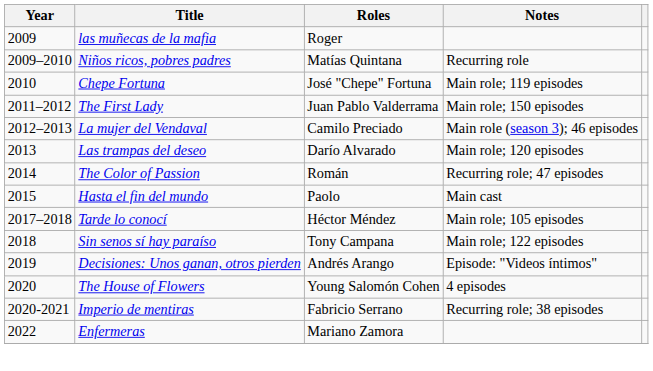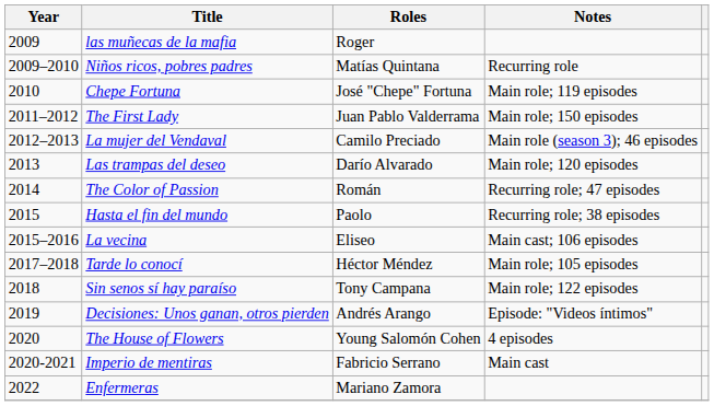Hasta el fin del mundo | Notes: Main cast -> Recurring role; 38 episodes
+ row: 2015–2016 | La vecina | Eliseo | Main cast; 106 episodes
Imperio de mentiras | Notes: Recurring role; 38 episodes -> Main cast
